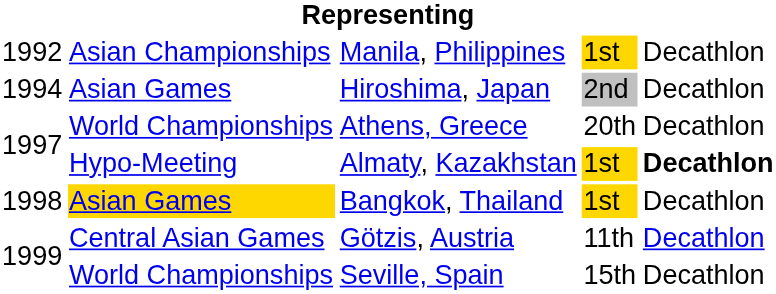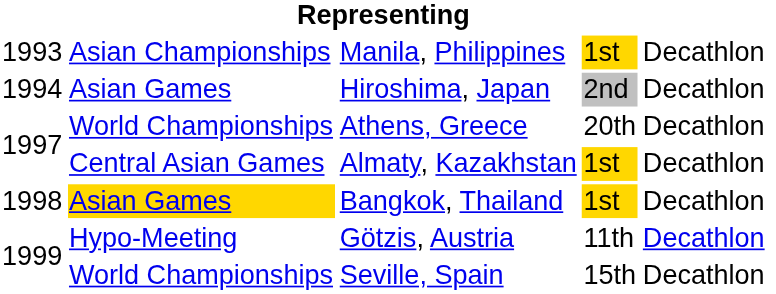Manila, Philippines | column 1: 1992 -> 1993
Almaty, Kazakhstan | column 2: Hypo-Meeting -> Central Asian Games
Almaty, Kazakhstan | column 5: bold -> normal
Götzis, Austria | column 2: Central Asian Games -> Hypo-Meeting
